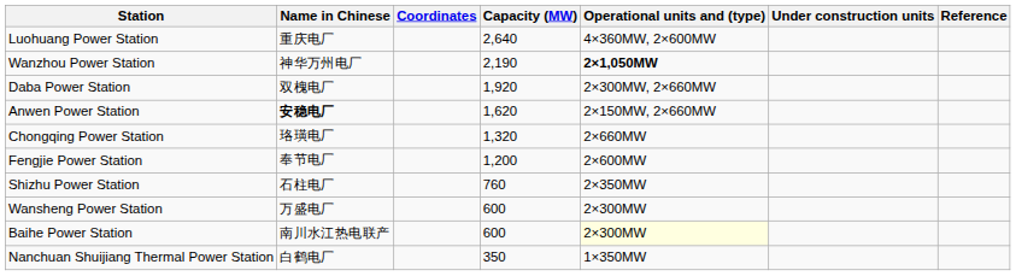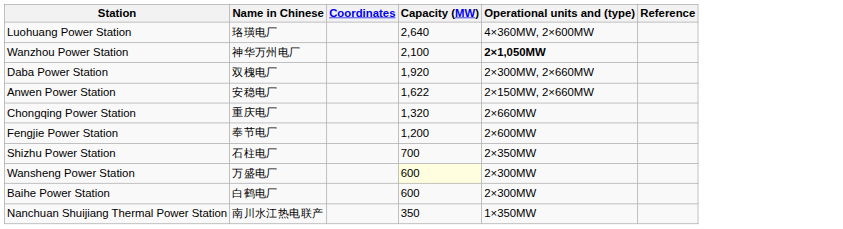- column: Under construction units
Luohuang Power Station | Name in Chinese: 重庆电厂 -> 珞璜电厂
Wanzhou Power Station | Capacity (MW): 2,190 -> 2,100
Anwen Power Station | Name in Chinese: bold -> normal
Anwen Power Station | Capacity (MW): 1,620 -> 1,622
Chongqing Power Station | Name in Chinese: 珞璜电厂 -> 重庆电厂
Shizhu Power Station | Capacity (MW): 760 -> 700
Wansheng Power Station | Capacity (MW): no background -> lightyellow background
Baihe Power Station | Name in Chinese: 南川水江热电联产 -> 白鹤电厂
Baihe Power Station | Operational units and (type): lightyellow background -> no background
Nanchuan Shuijiang Thermal Power Station | Name in Chinese: 白鹤电厂 -> 南川水江热电联产
